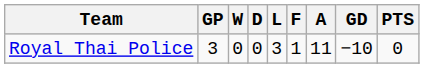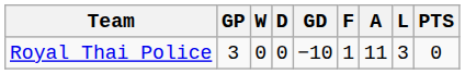columns swapped: L <-> GD
